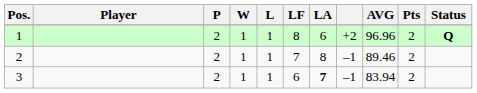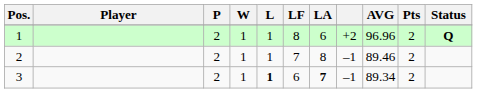3 | L: normal -> bold
3 | AVG: 83.94 -> 89.34
